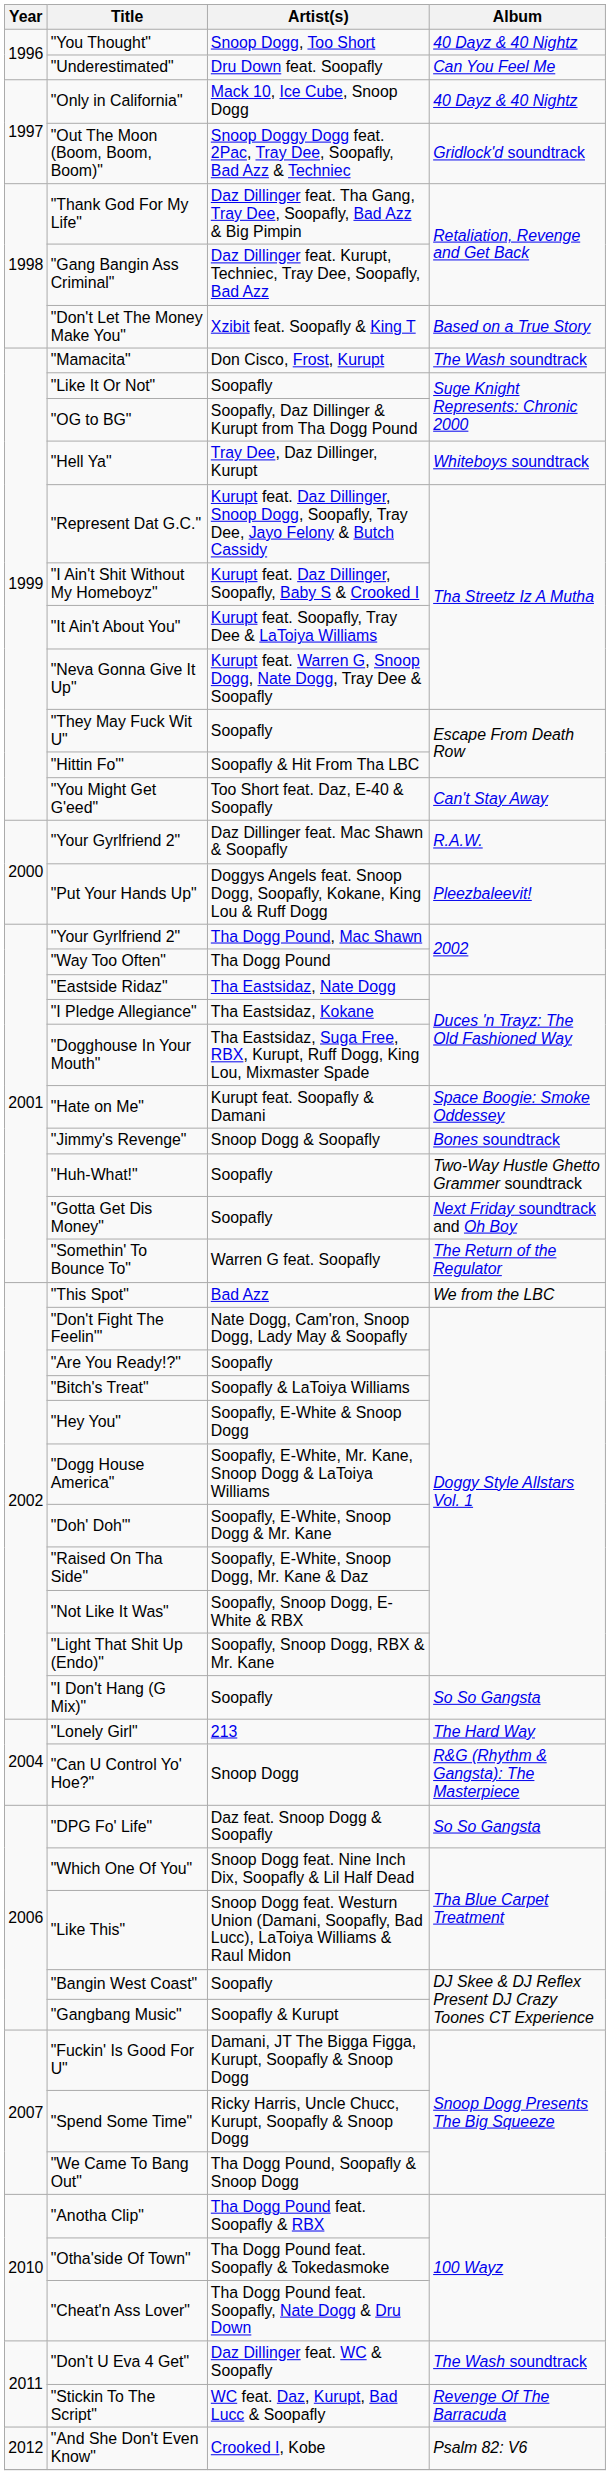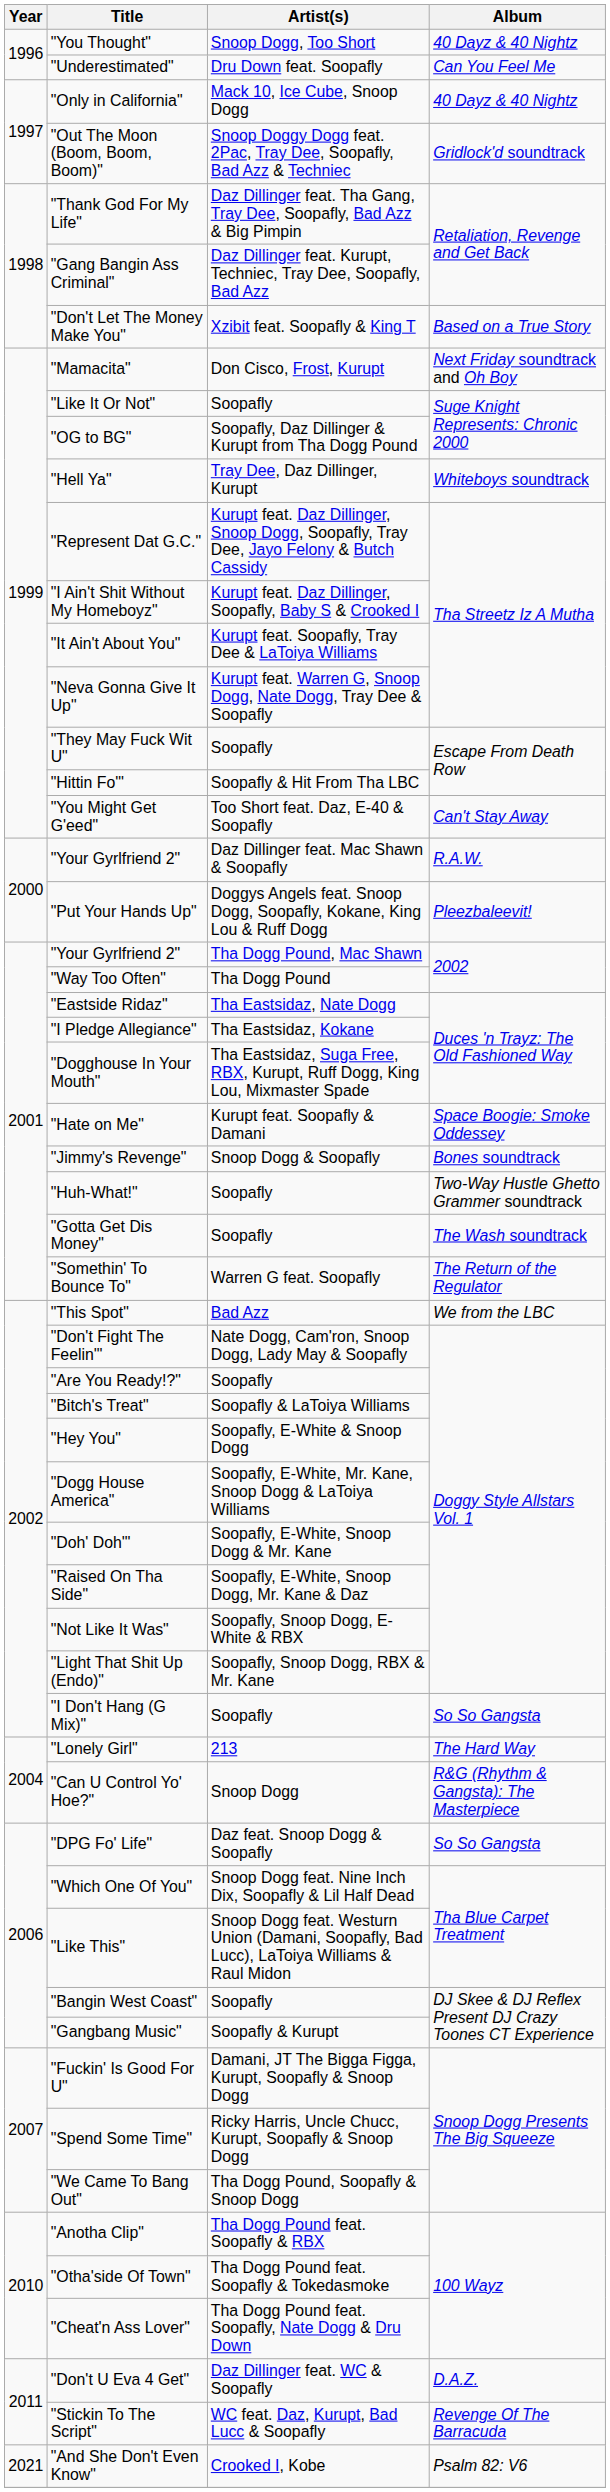"Mamacita" | Album: The Wash soundtrack -> Next Friday soundtrack and Oh Boy
"Gotta Get Dis Money" | Album: Next Friday soundtrack and Oh Boy -> The Wash soundtrack
"Don't U Eva 4 Get" | Album: The Wash soundtrack -> D.A.Z.
"And She Don't Even Know" | Year: 2012 -> 2021
